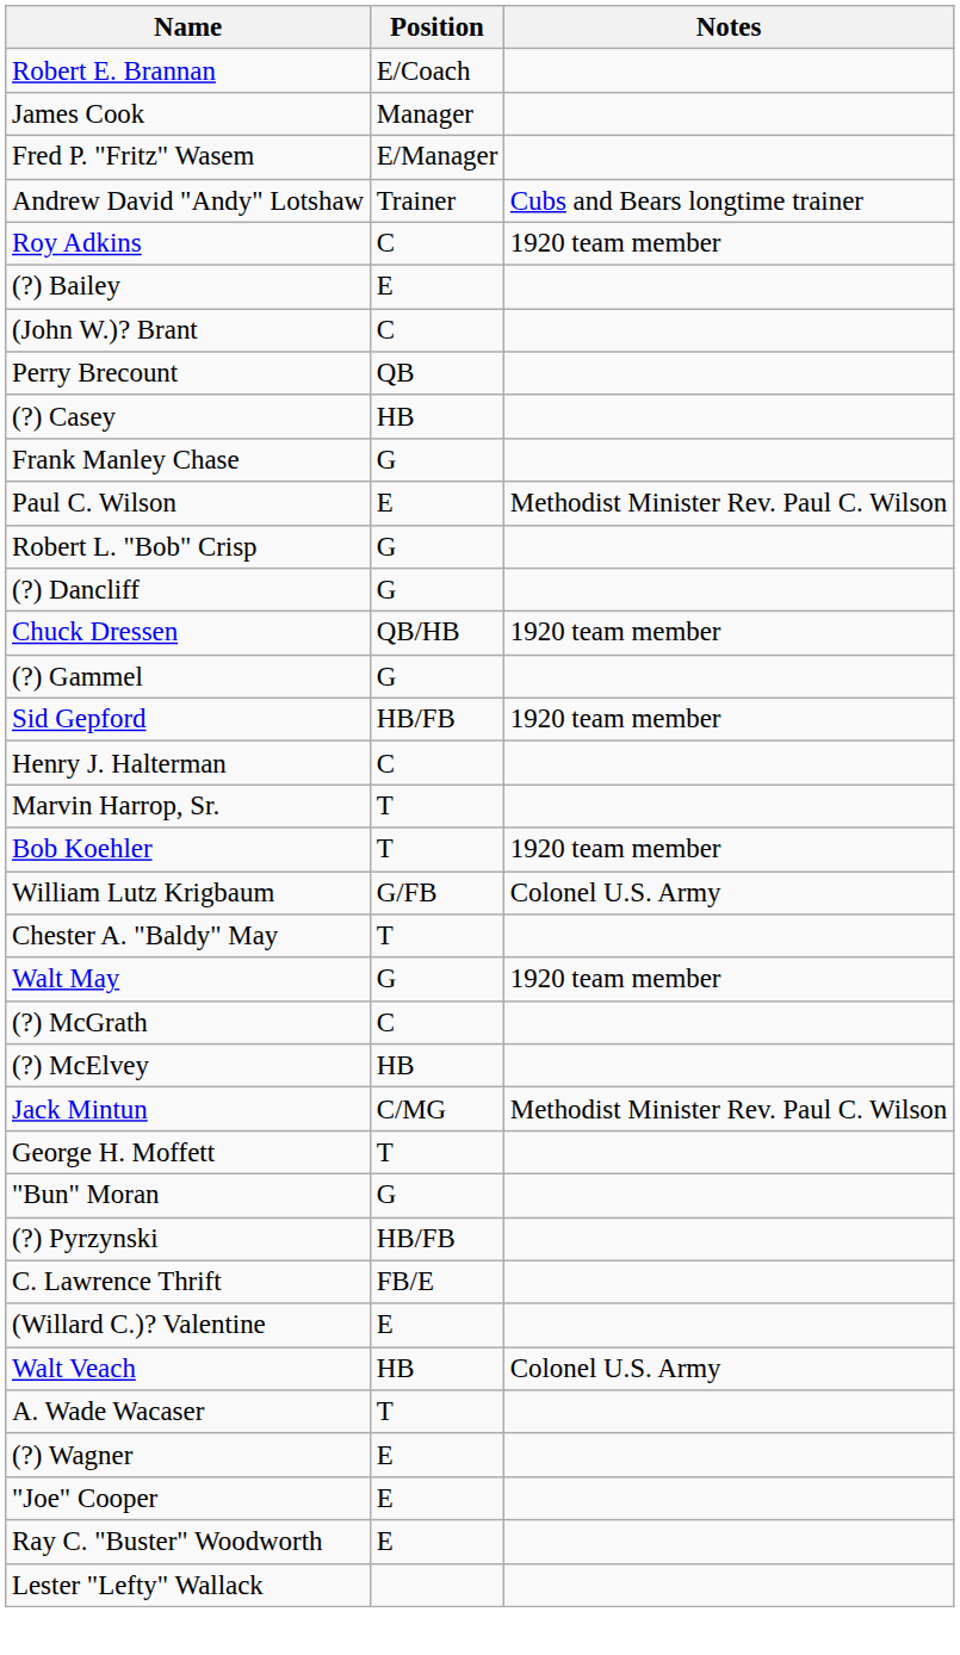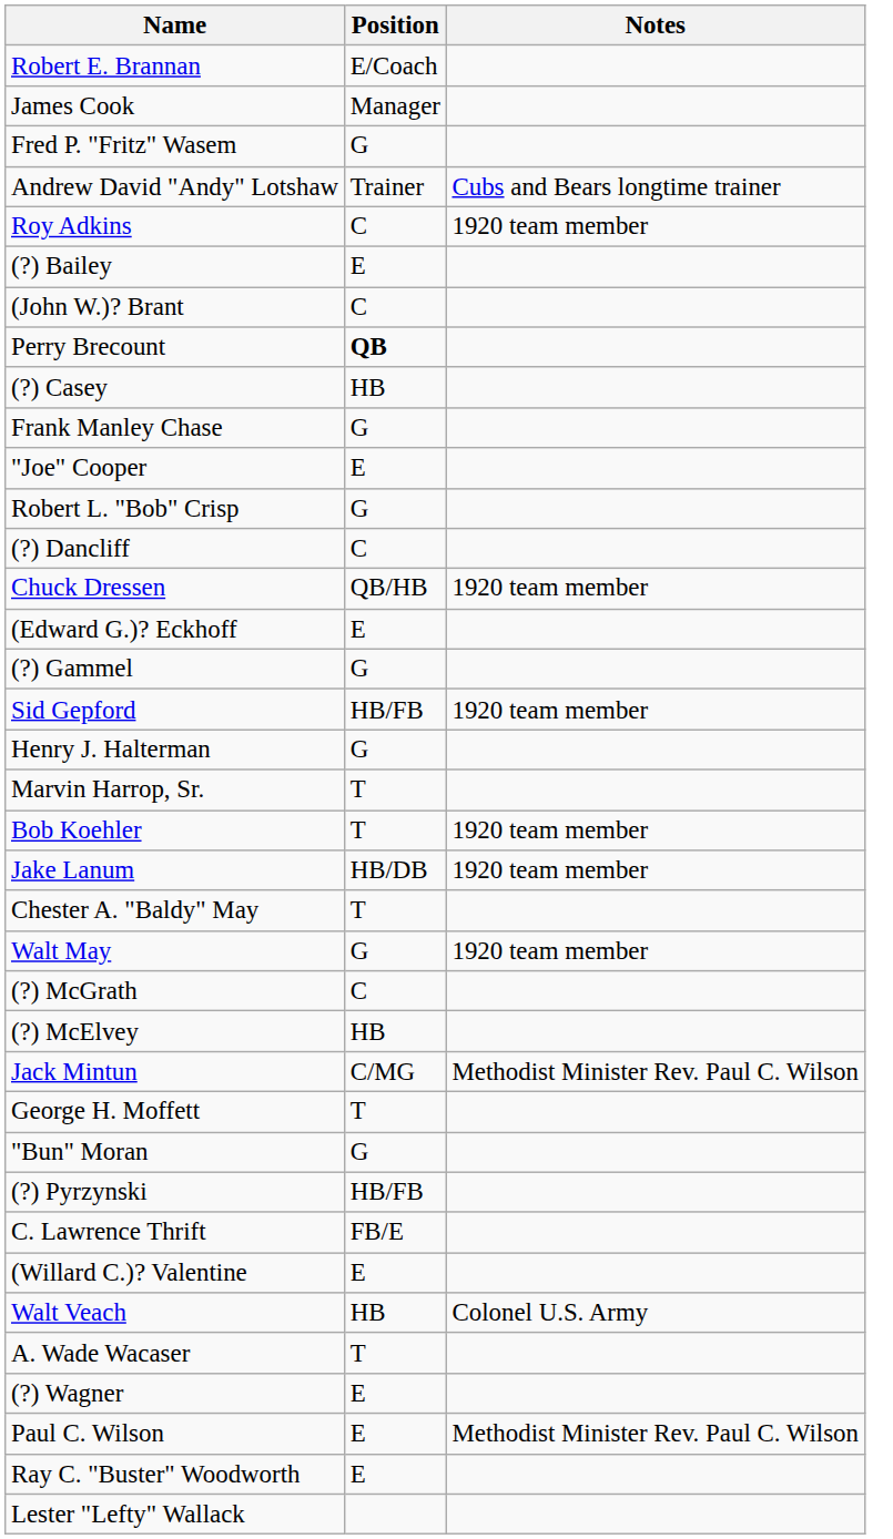Fred P. "Fritz" Wasem | Position: E/Manager -> G
Perry Brecount | Position: normal -> bold
rows swapped: "Joe" Cooper <-> Paul C. Wilson
(?) Dancliff | Position: G -> C
+ row: (Edward G.)? Eckhoff | E
Henry J. Halterman | Position: C -> G
- row: William Lutz Krigbaum | G/FB | Colonel U.S. Army
+ row: Jake Lanum | HB/DB | 1920 team member
